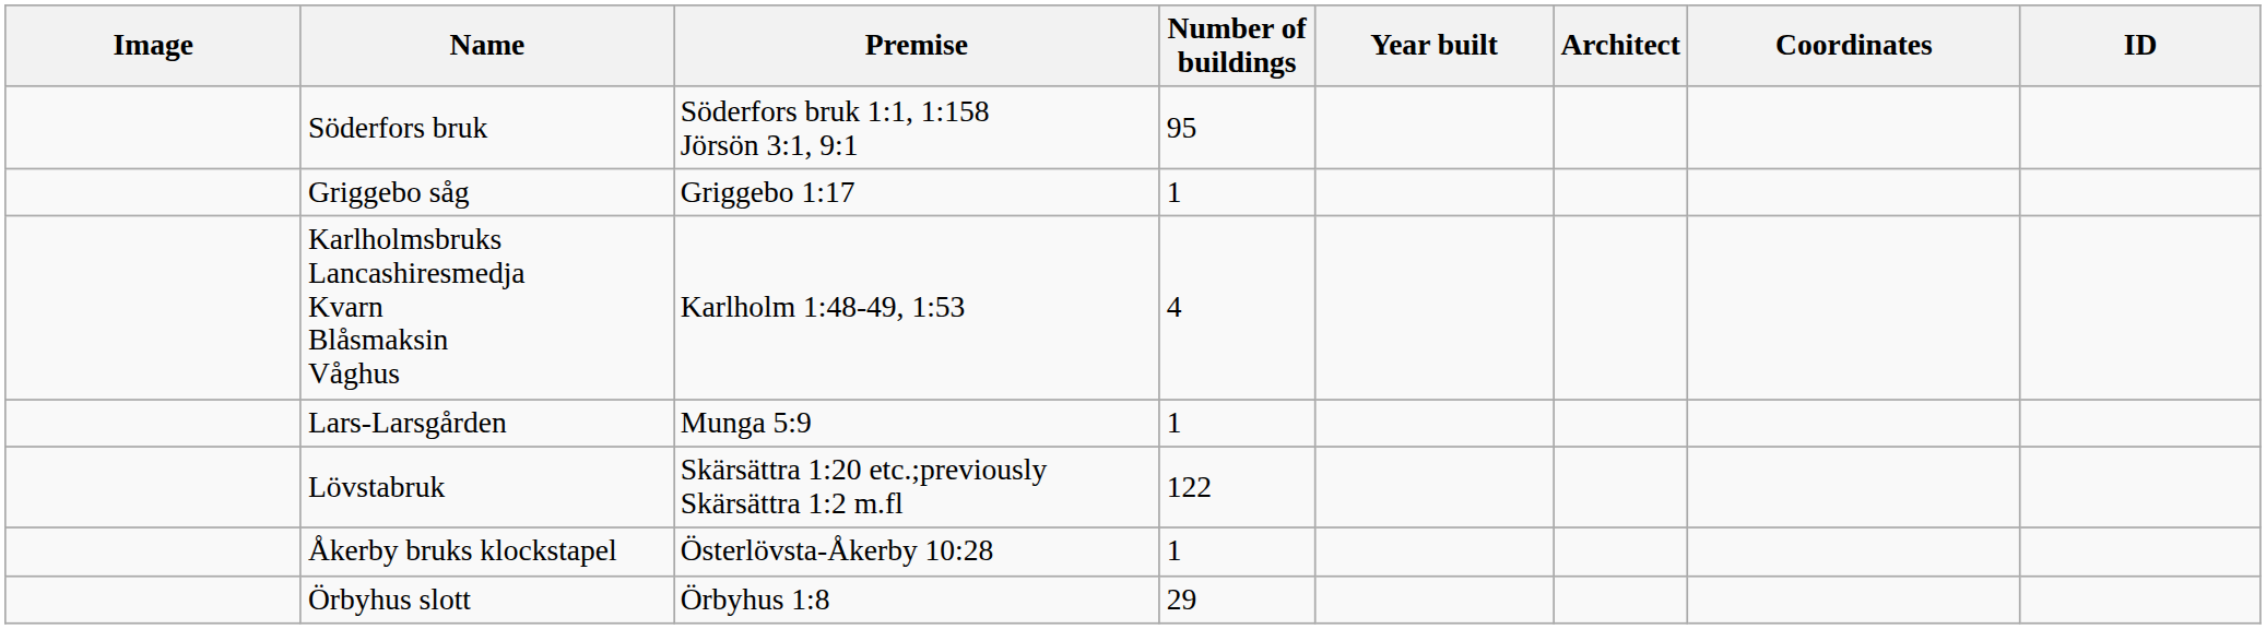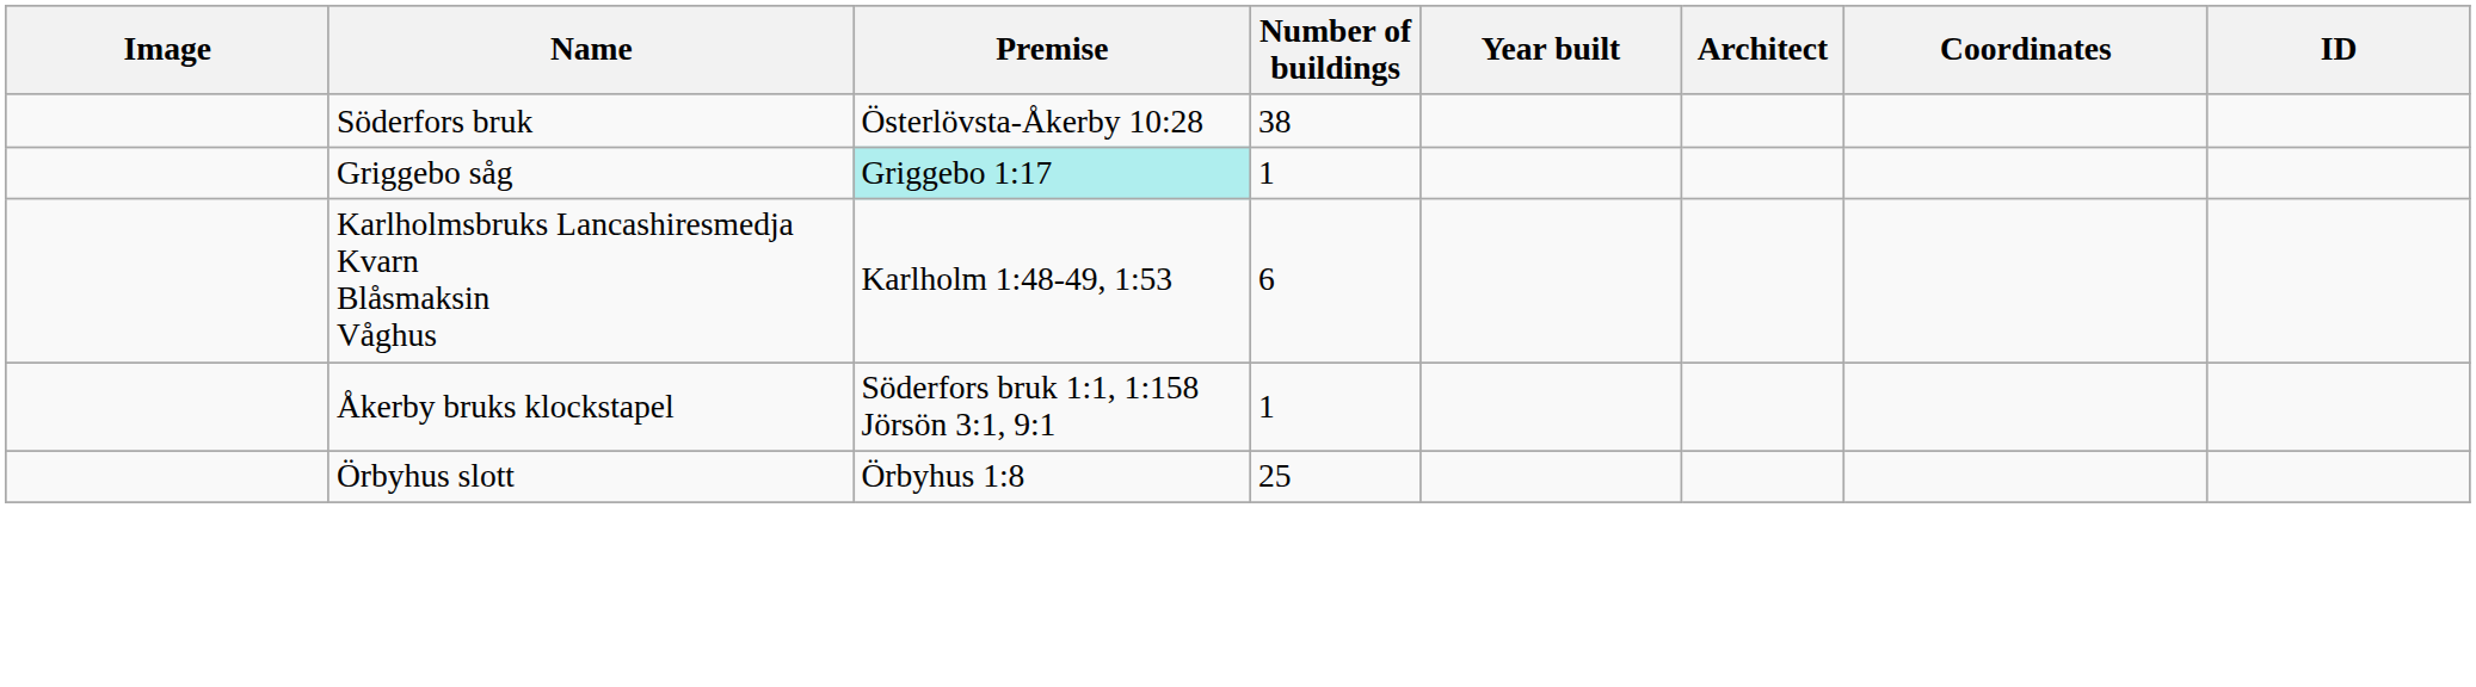Söderfors bruk | Premise: Söderfors bruk 1:1, 1:158 Jörsön 3:1, 9:1 -> Österlövsta-Åkerby 10:28
Söderfors bruk | Number of buildings: 95 -> 38
Griggebo såg | Premise: no background -> paleturquoise background
Karlholmsbruks Lancashiresmedja Kvarn Blåsmaksin Våghus | Number of buildings: 4 -> 6
- row: Lars-Larsgården | Munga 5:9 | 1
- row: Lövstabruk | Skärsättra 1:20 etc.;previously Skärsättra 1:2 m.fl | 122
Åkerby bruks klockstapel | Premise: Österlövsta-Åkerby 10:28 -> Söderfors bruk 1:1, 1:158 Jörsön 3:1, 9:1
Örbyhus slott | Number of buildings: 29 -> 25
